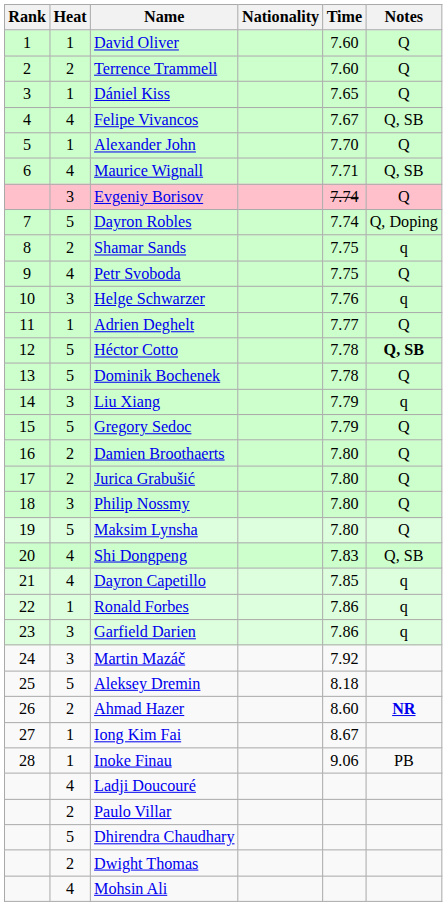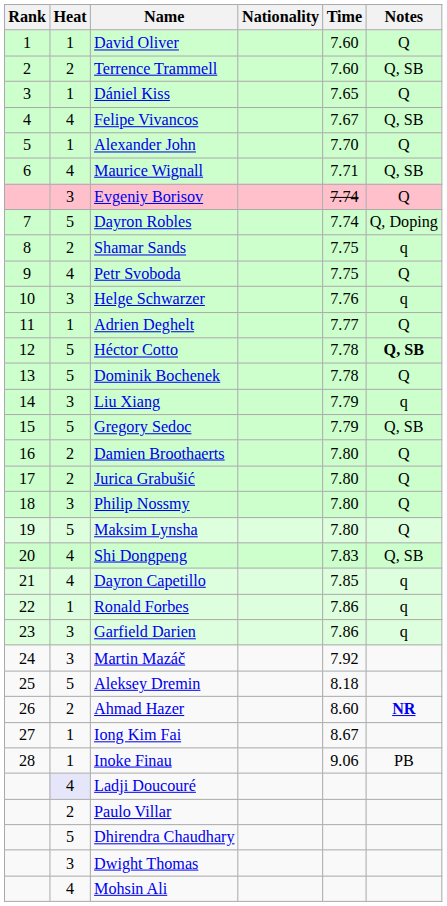Terrence Trammell | Notes: Q -> Q, SB
Gregory Sedoc | Notes: Q -> Q, SB
Ladji Doucouré | Heat: no background -> lavender background
Dwight Thomas | Heat: 2 -> 3
